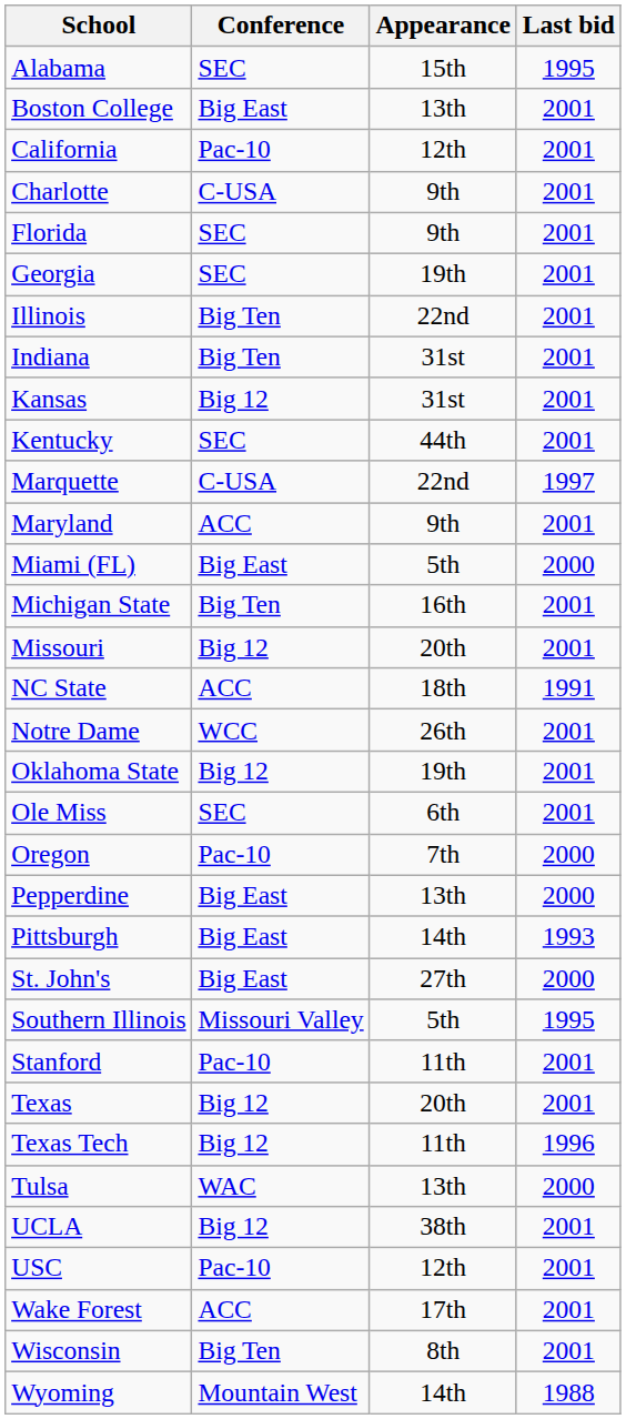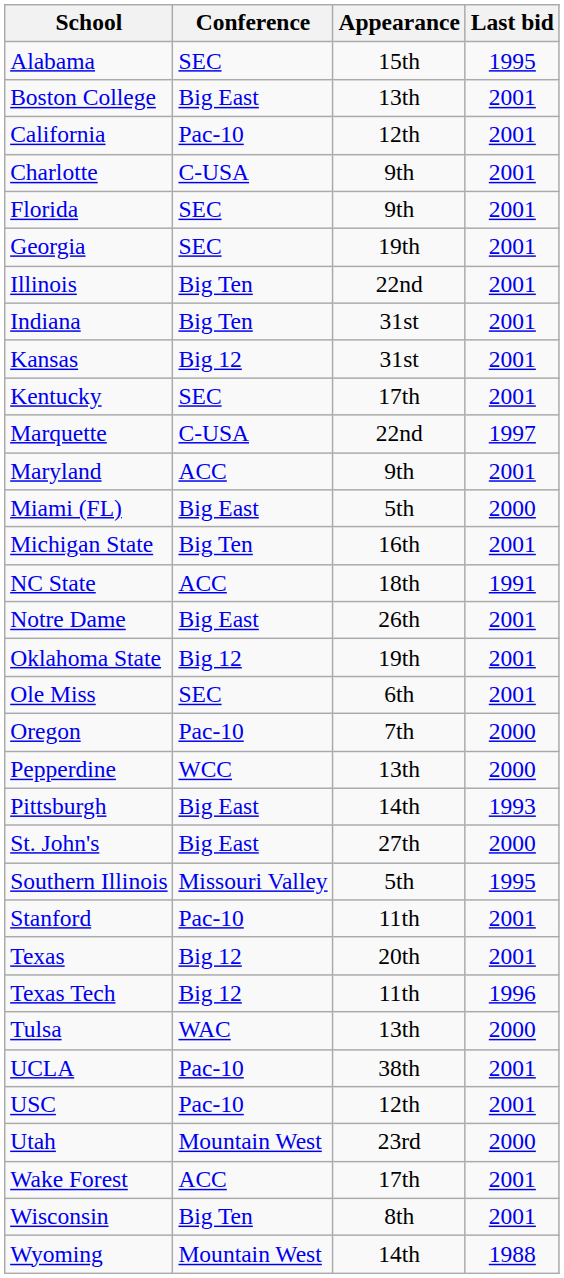Kentucky | Appearance: 44th -> 17th
- row: Missouri | Big 12 | 20th | 2001
Notre Dame | Conference: WCC -> Big East
Pepperdine | Conference: Big East -> WCC
UCLA | Conference: Big 12 -> Pac-10
+ row: Utah | Mountain West | 23rd | 2000
